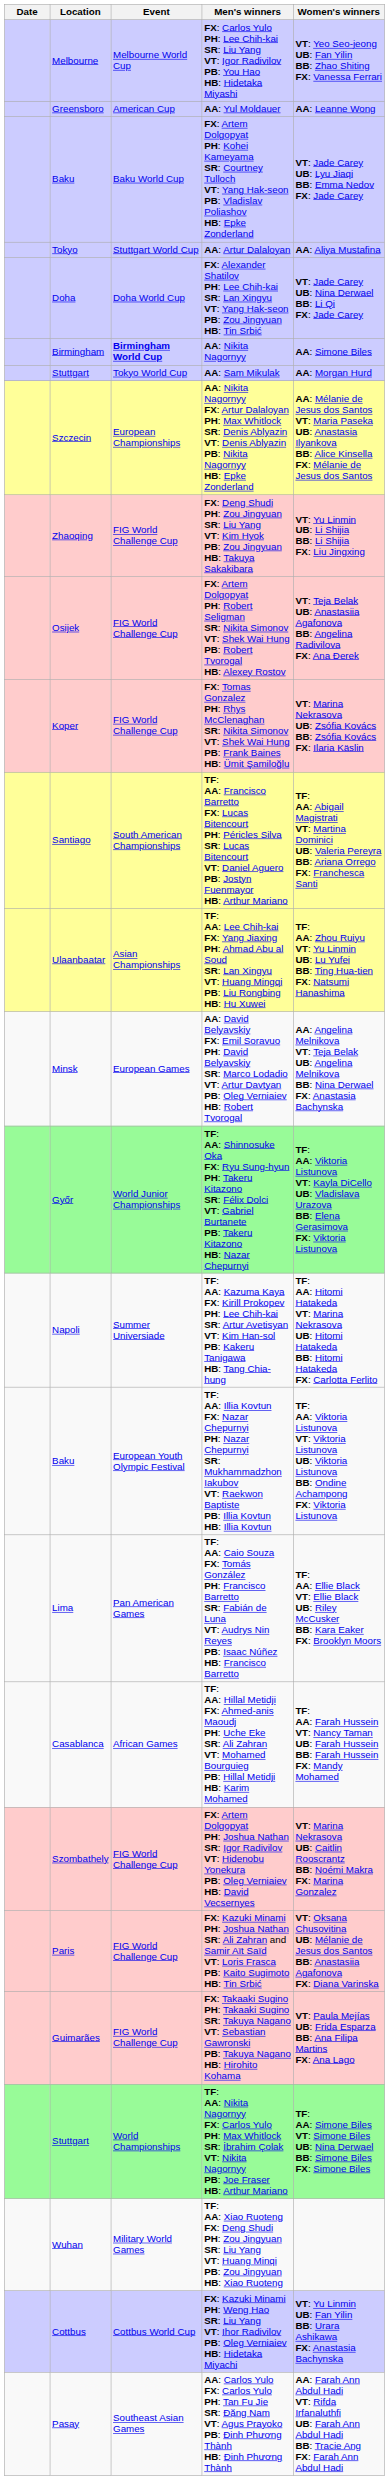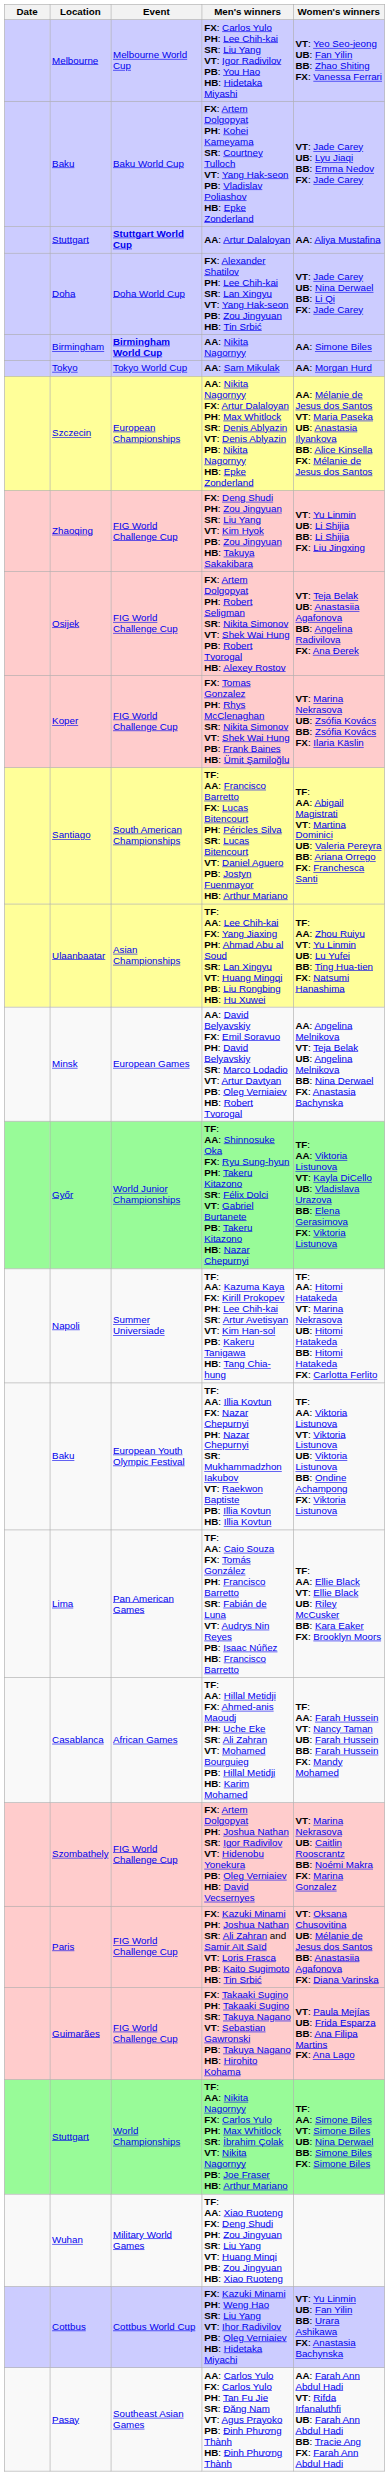- row: Greensboro | American Cup | AA: Yul Moldauer | AA: Leanne Wong
AA: Artur Dalaloyan | Location: Tokyo -> Stuttgart
AA: Artur Dalaloyan | Event: normal -> bold
AA: Sam Mikulak | Location: Stuttgart -> Tokyo
